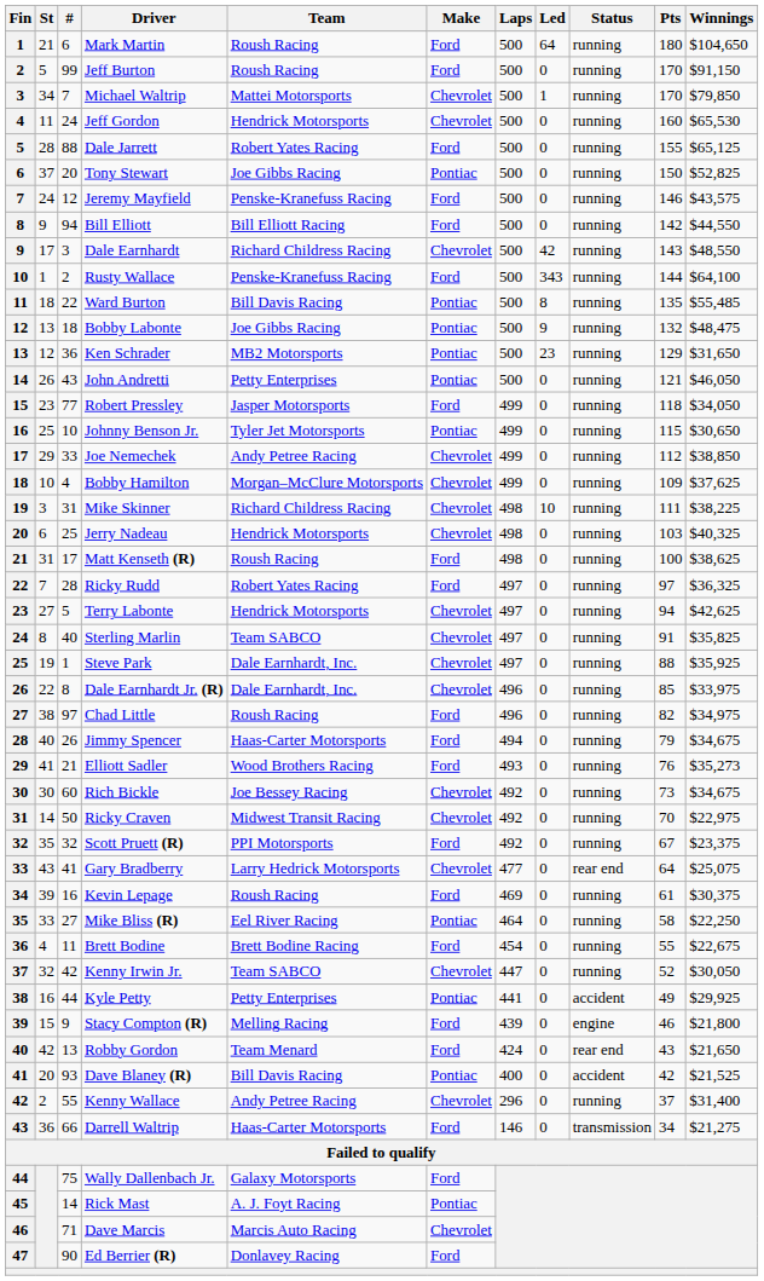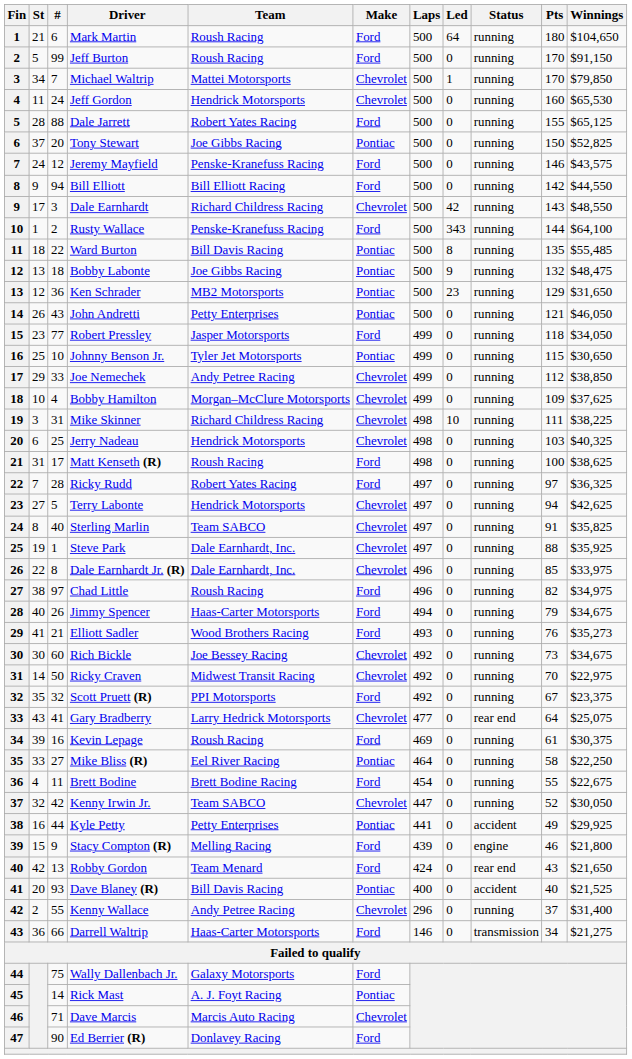Dave Blaney (R) | Pts: 42 -> 40
